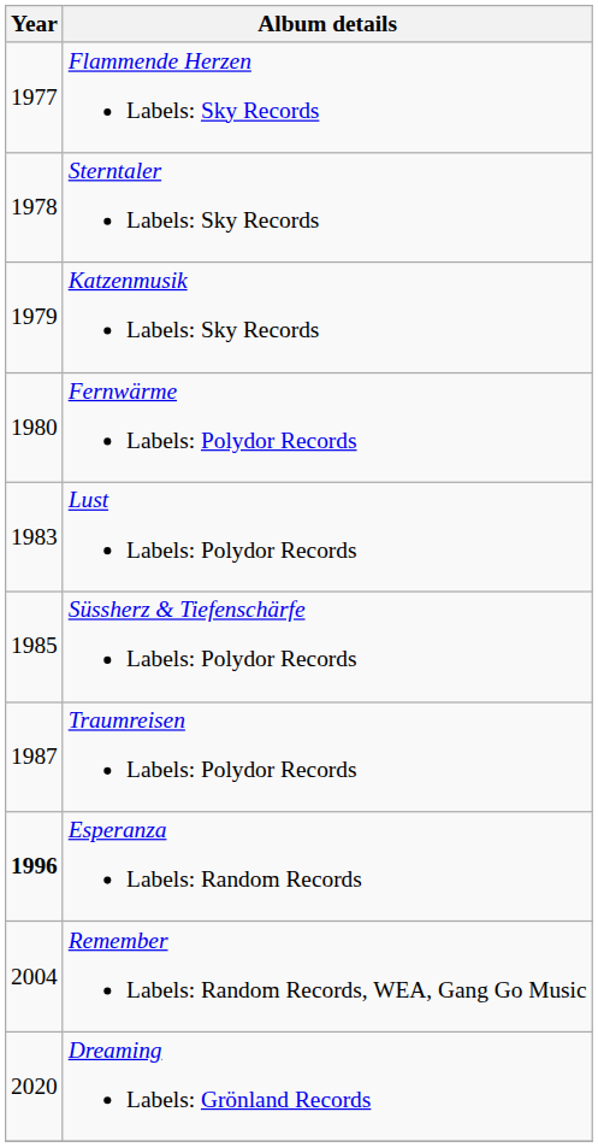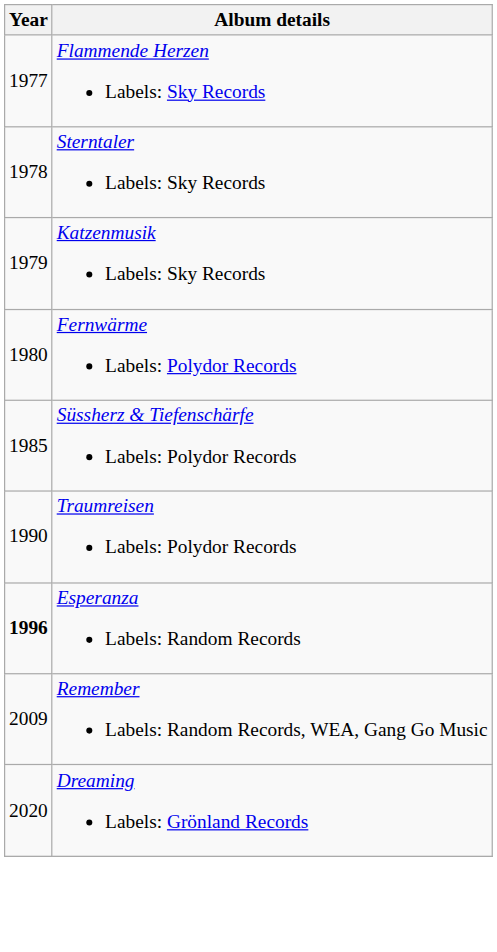- row: 1983 | Lust Labels: Polydor Records
Traumreisen Labels: Polydor Records | Year: 1987 -> 1990
Remember Labels: Random Records, WEA, Gang Go Music | Year: 2004 -> 2009
